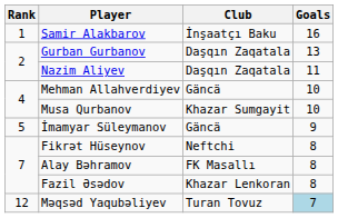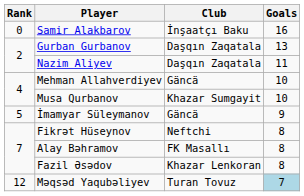Samir Alakbarov | Rank: 1 -> 0
